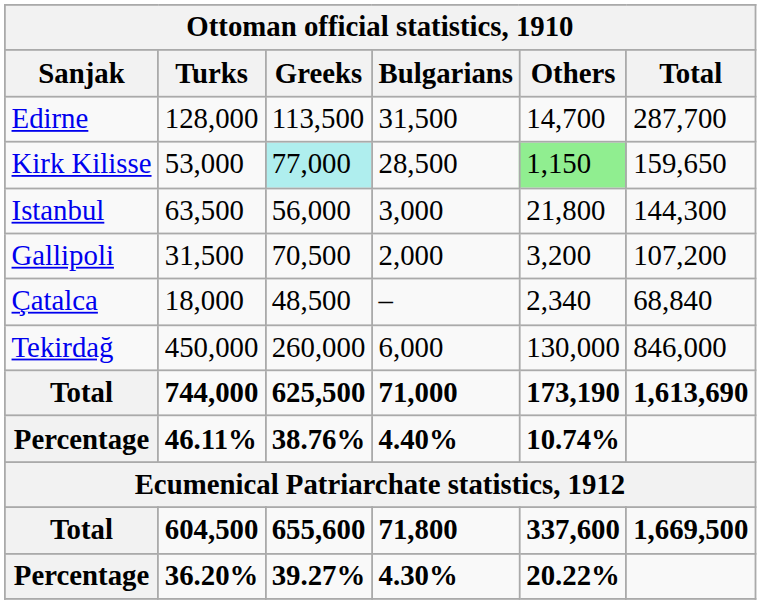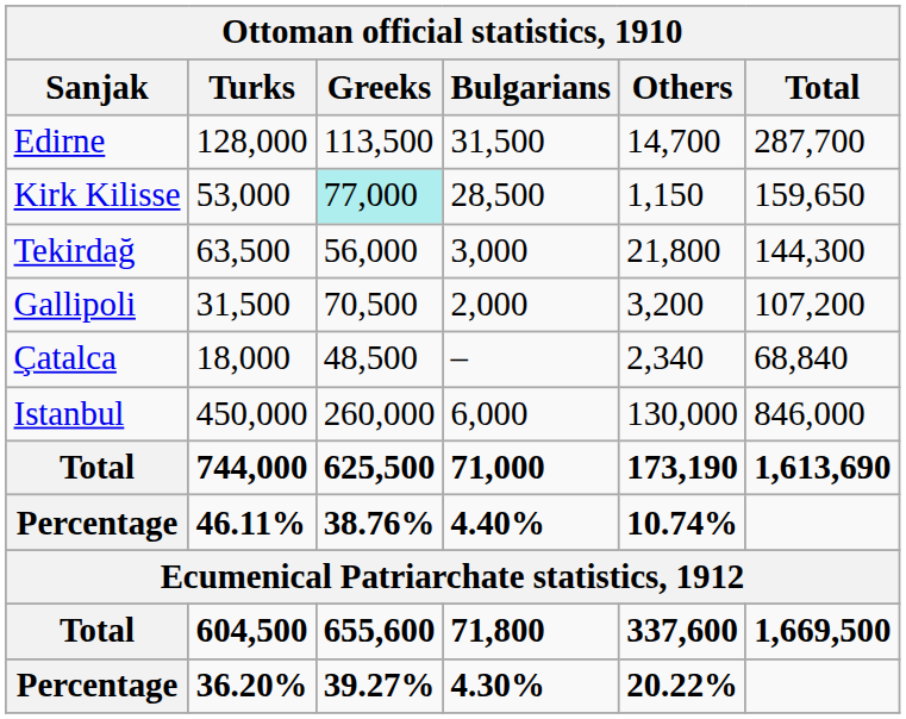53,000 | Ottoman official statistics, 1910 / Others: lightgreen background -> no background
63,500 | Ottoman official statistics, 1910 / Sanjak: Istanbul -> Tekirdağ
450,000 | Ottoman official statistics, 1910 / Sanjak: Tekirdağ -> Istanbul
